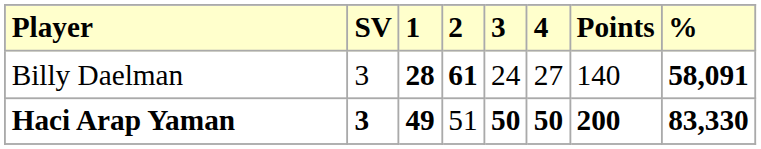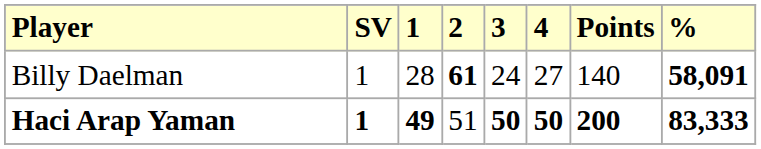Billy Daelman | SV: 3 -> 1
Billy Daelman | 1: bold -> normal
Haci Arap Yaman | SV: 3 -> 1
Haci Arap Yaman | %: 83,330 -> 83,333
